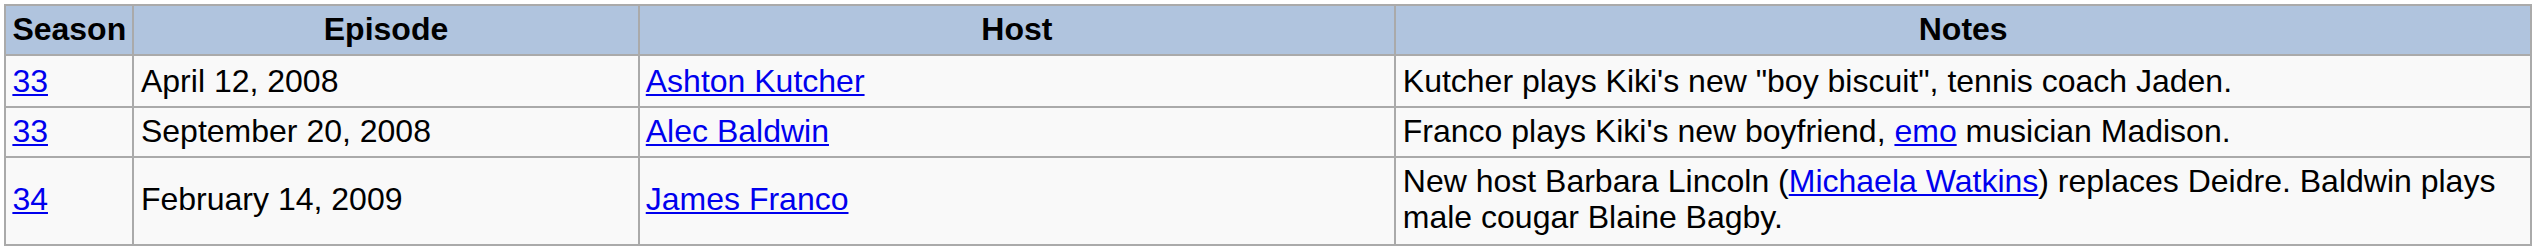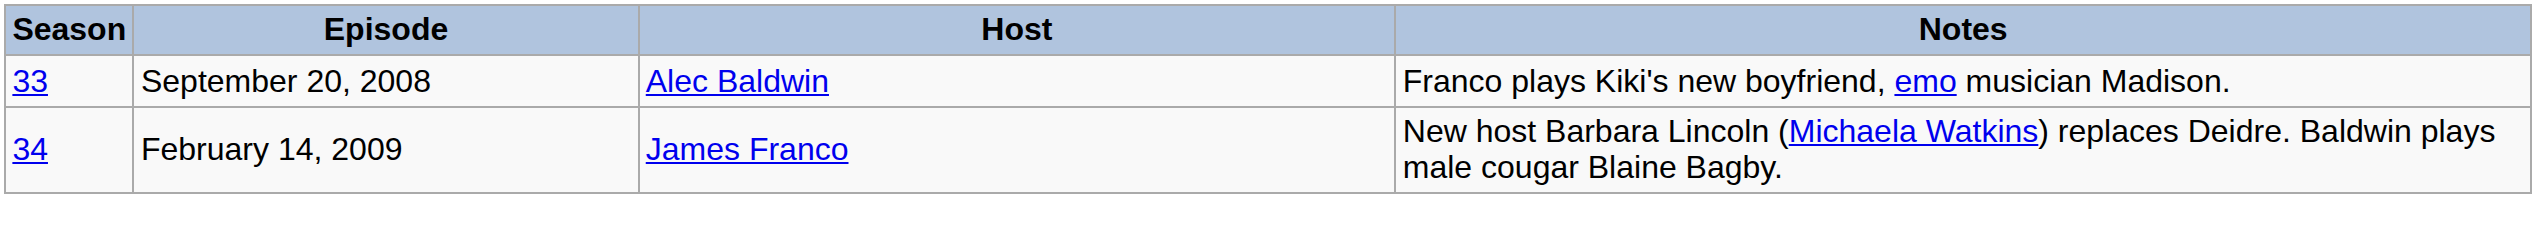- row: 33 | April 12, 2008 | Ashton Kutcher | Kutcher plays Kiki's new "boy biscuit", tennis coach Jaden.
